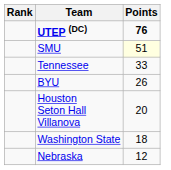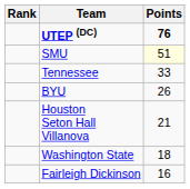Houston Seton Hall Villanova | Points: 20 -> 21
+ row: Fairleigh Dickinson | 16
- row: Nebraska | 12
